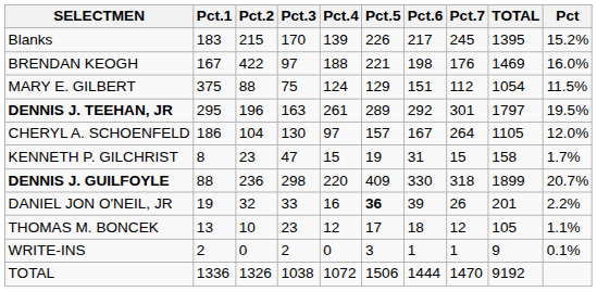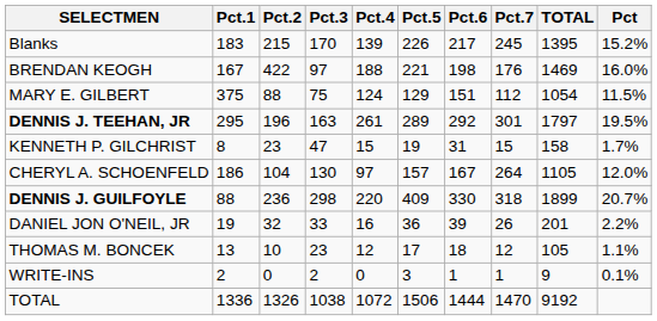rows swapped: CHERYL A. SCHOENFELD <-> KENNETH P. GILCHRIST
DANIEL JON O'NEIL, JR | Pct.5: bold -> normal
